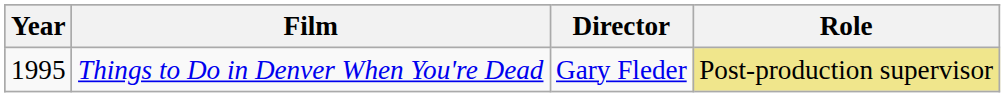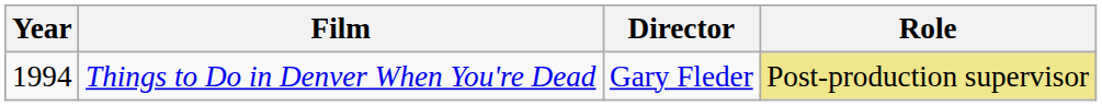Things to Do in Denver When You're Dead | Year: 1995 -> 1994
